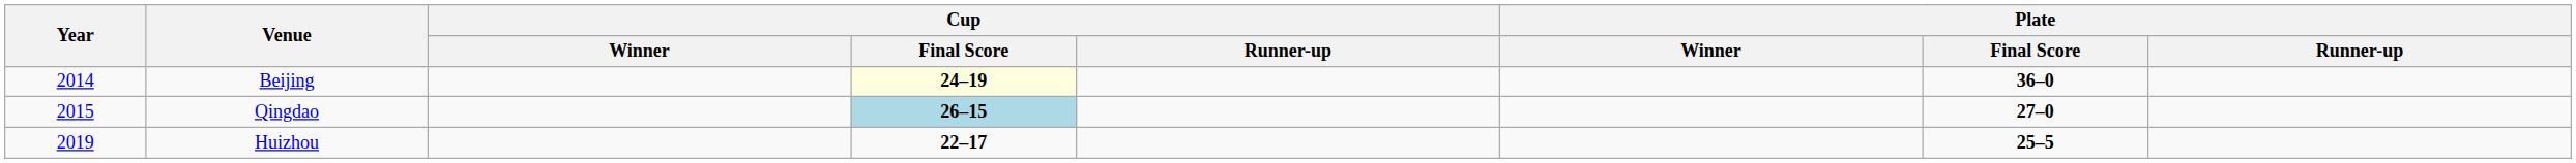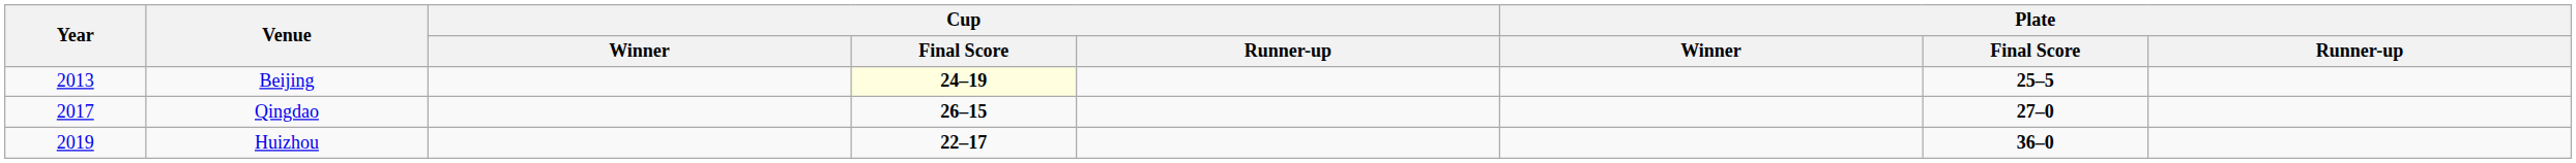Beijing | Year: 2014 -> 2013
Beijing | Plate / Final Score: 36–0 -> 25–5
Qingdao | Year: 2015 -> 2017
Qingdao | Cup / Final Score: lightblue background -> no background
Huizhou | Plate / Final Score: 25–5 -> 36–0
